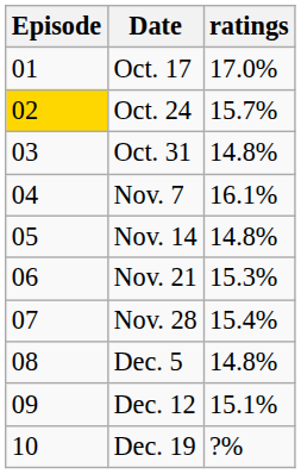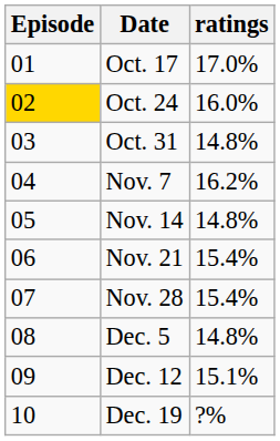Oct. 24 | ratings: 15.7% -> 16.0%
Nov. 7 | ratings: 16.1% -> 16.2%
Nov. 21 | ratings: 15.3% -> 15.4%
